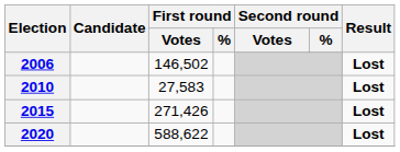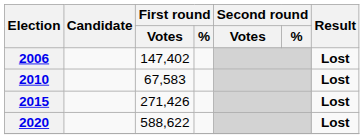2006 | First round / Votes: 146,502 -> 147,402
2010 | First round / Votes: 27,583 -> 67,583
